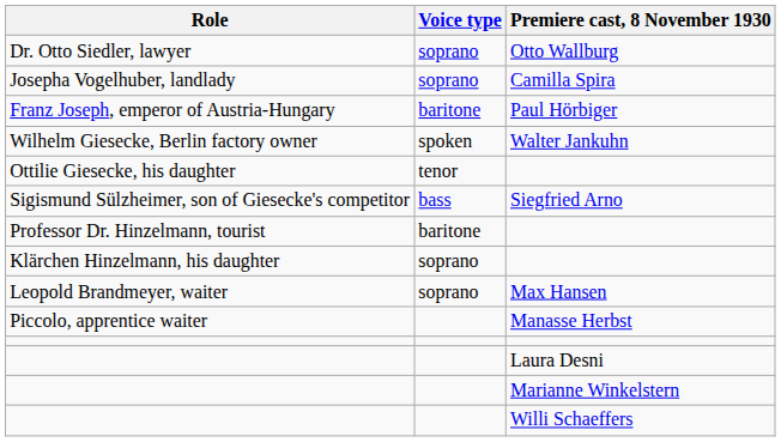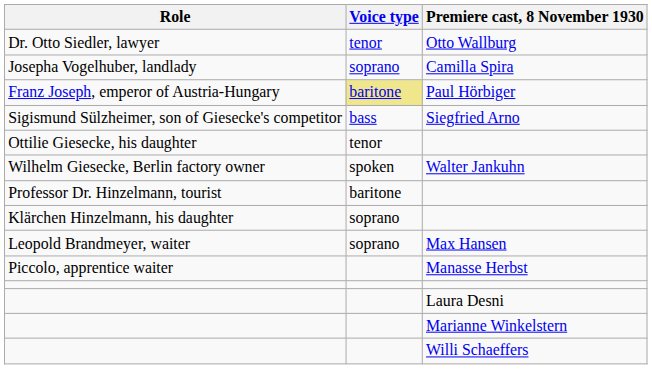Dr. Otto Siedler, lawyer | Voice type: soprano -> tenor
Franz Joseph, emperor of Austria-Hungary | Voice type: no background -> khaki background
rows swapped: Wilhelm Giesecke, Berlin factory owner <-> Sigismund Sülzheimer, son of Giesecke's competitor
